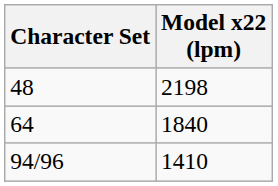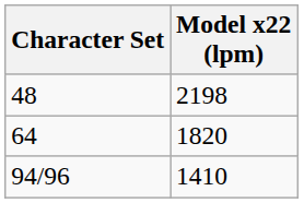64 | Model x22 (lpm): 1840 -> 1820
